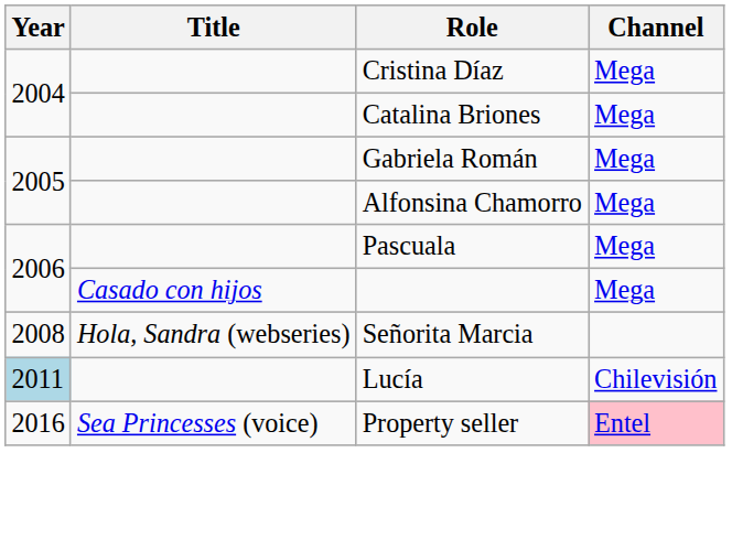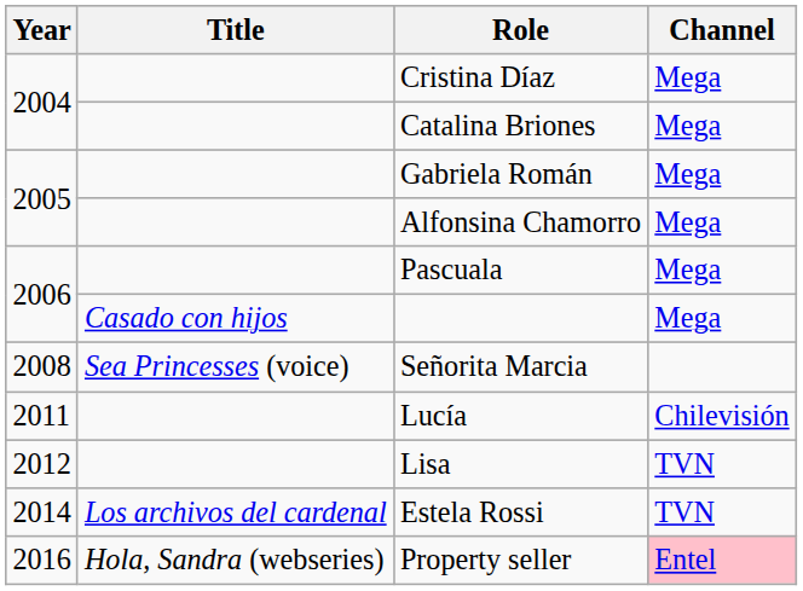Señorita Marcia | Title: Hola, Sandra (webseries) -> Sea Princesses (voice)
Lucía | Year: lightblue background -> no background
+ row: 2012 | Lisa | TVN
+ row: 2014 | Los archivos del cardenal | Estela Rossi | TVN
Property seller | Title: Sea Princesses (voice) -> Hola, Sandra (webseries)
